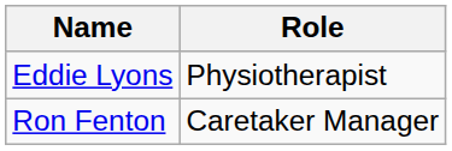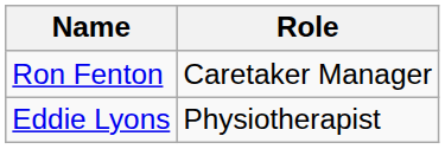rows swapped: Ron Fenton <-> Eddie Lyons
